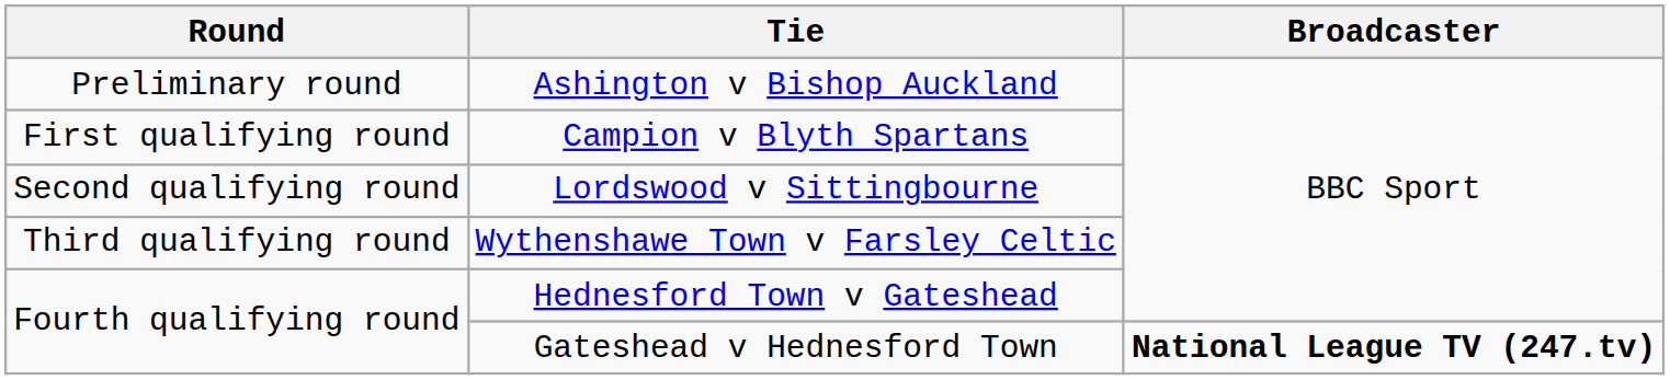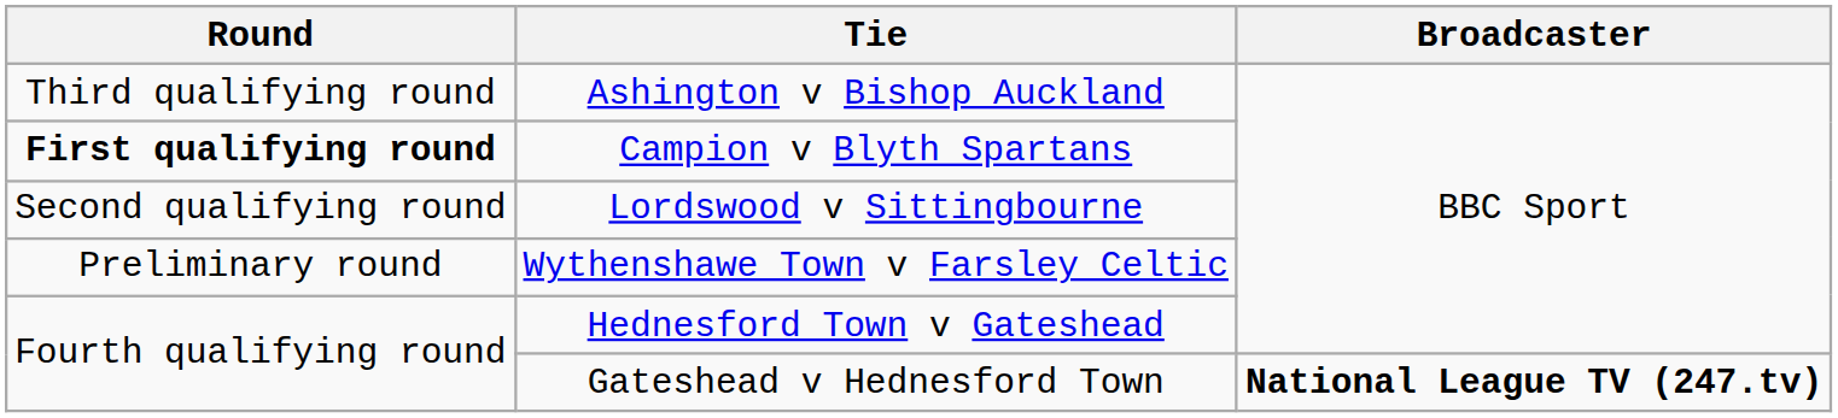Ashington v Bishop Auckland | Round: Preliminary round -> Third qualifying round
Campion v Blyth Spartans | Round: normal -> bold
Wythenshawe Town v Farsley Celtic | Round: Third qualifying round -> Preliminary round
